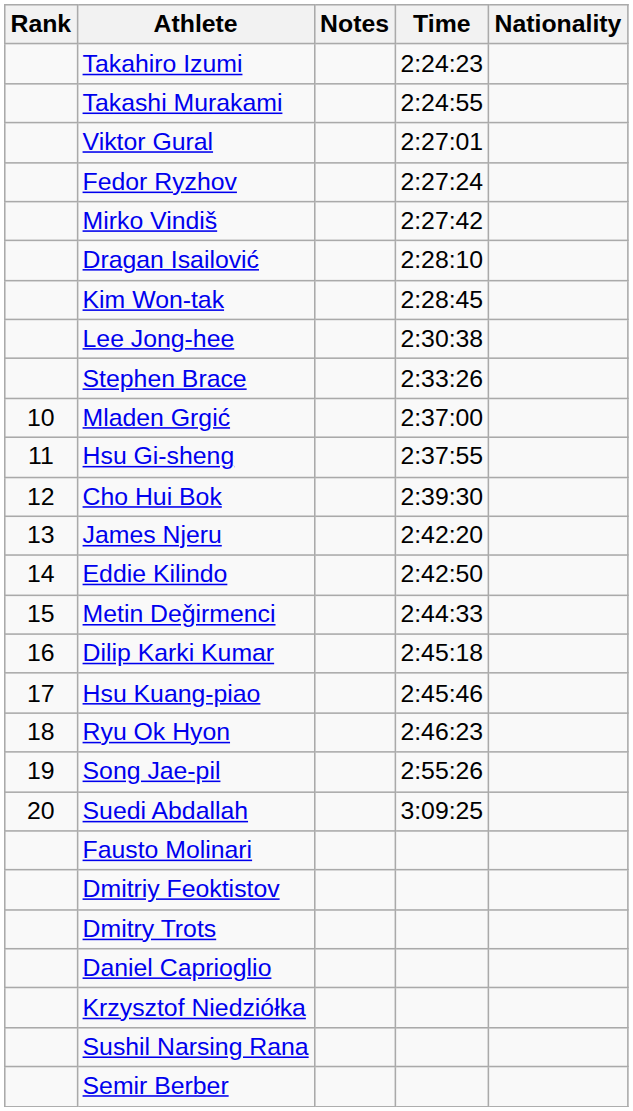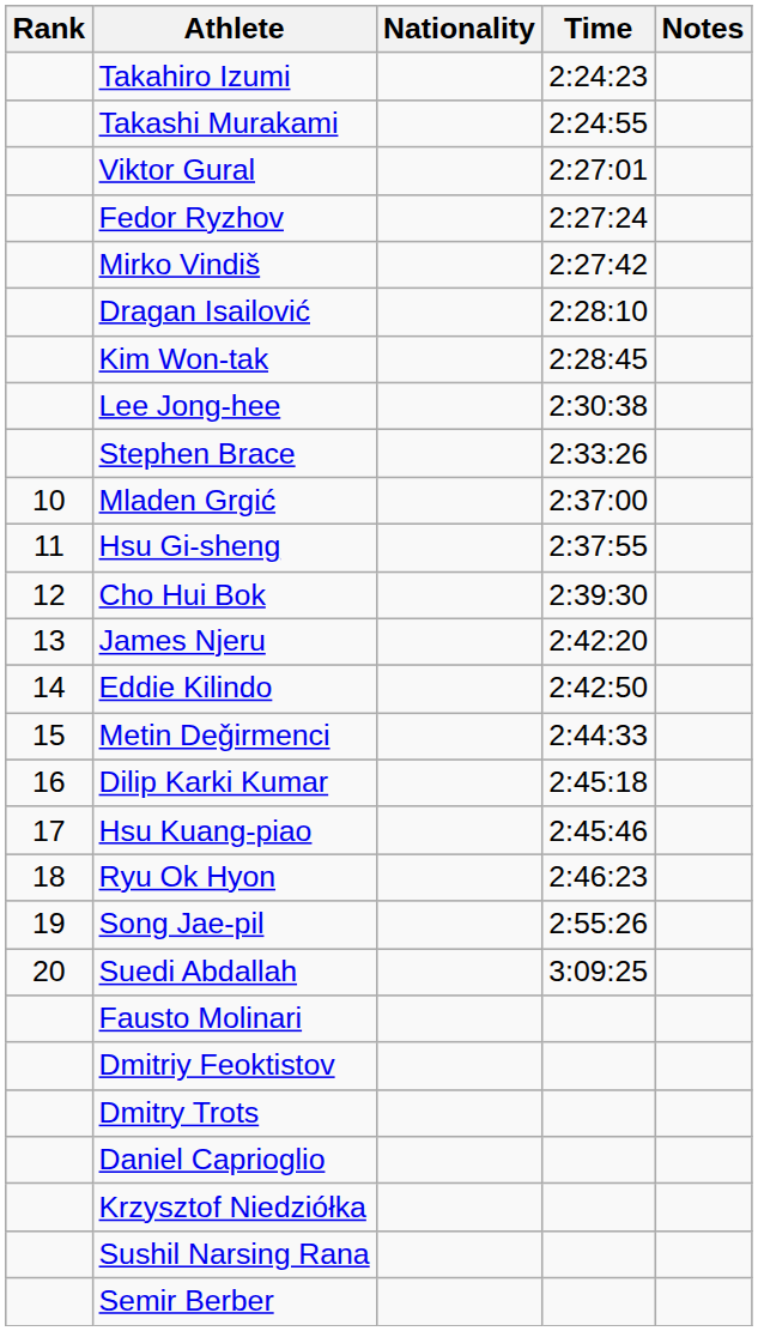columns swapped: Nationality <-> Notes
